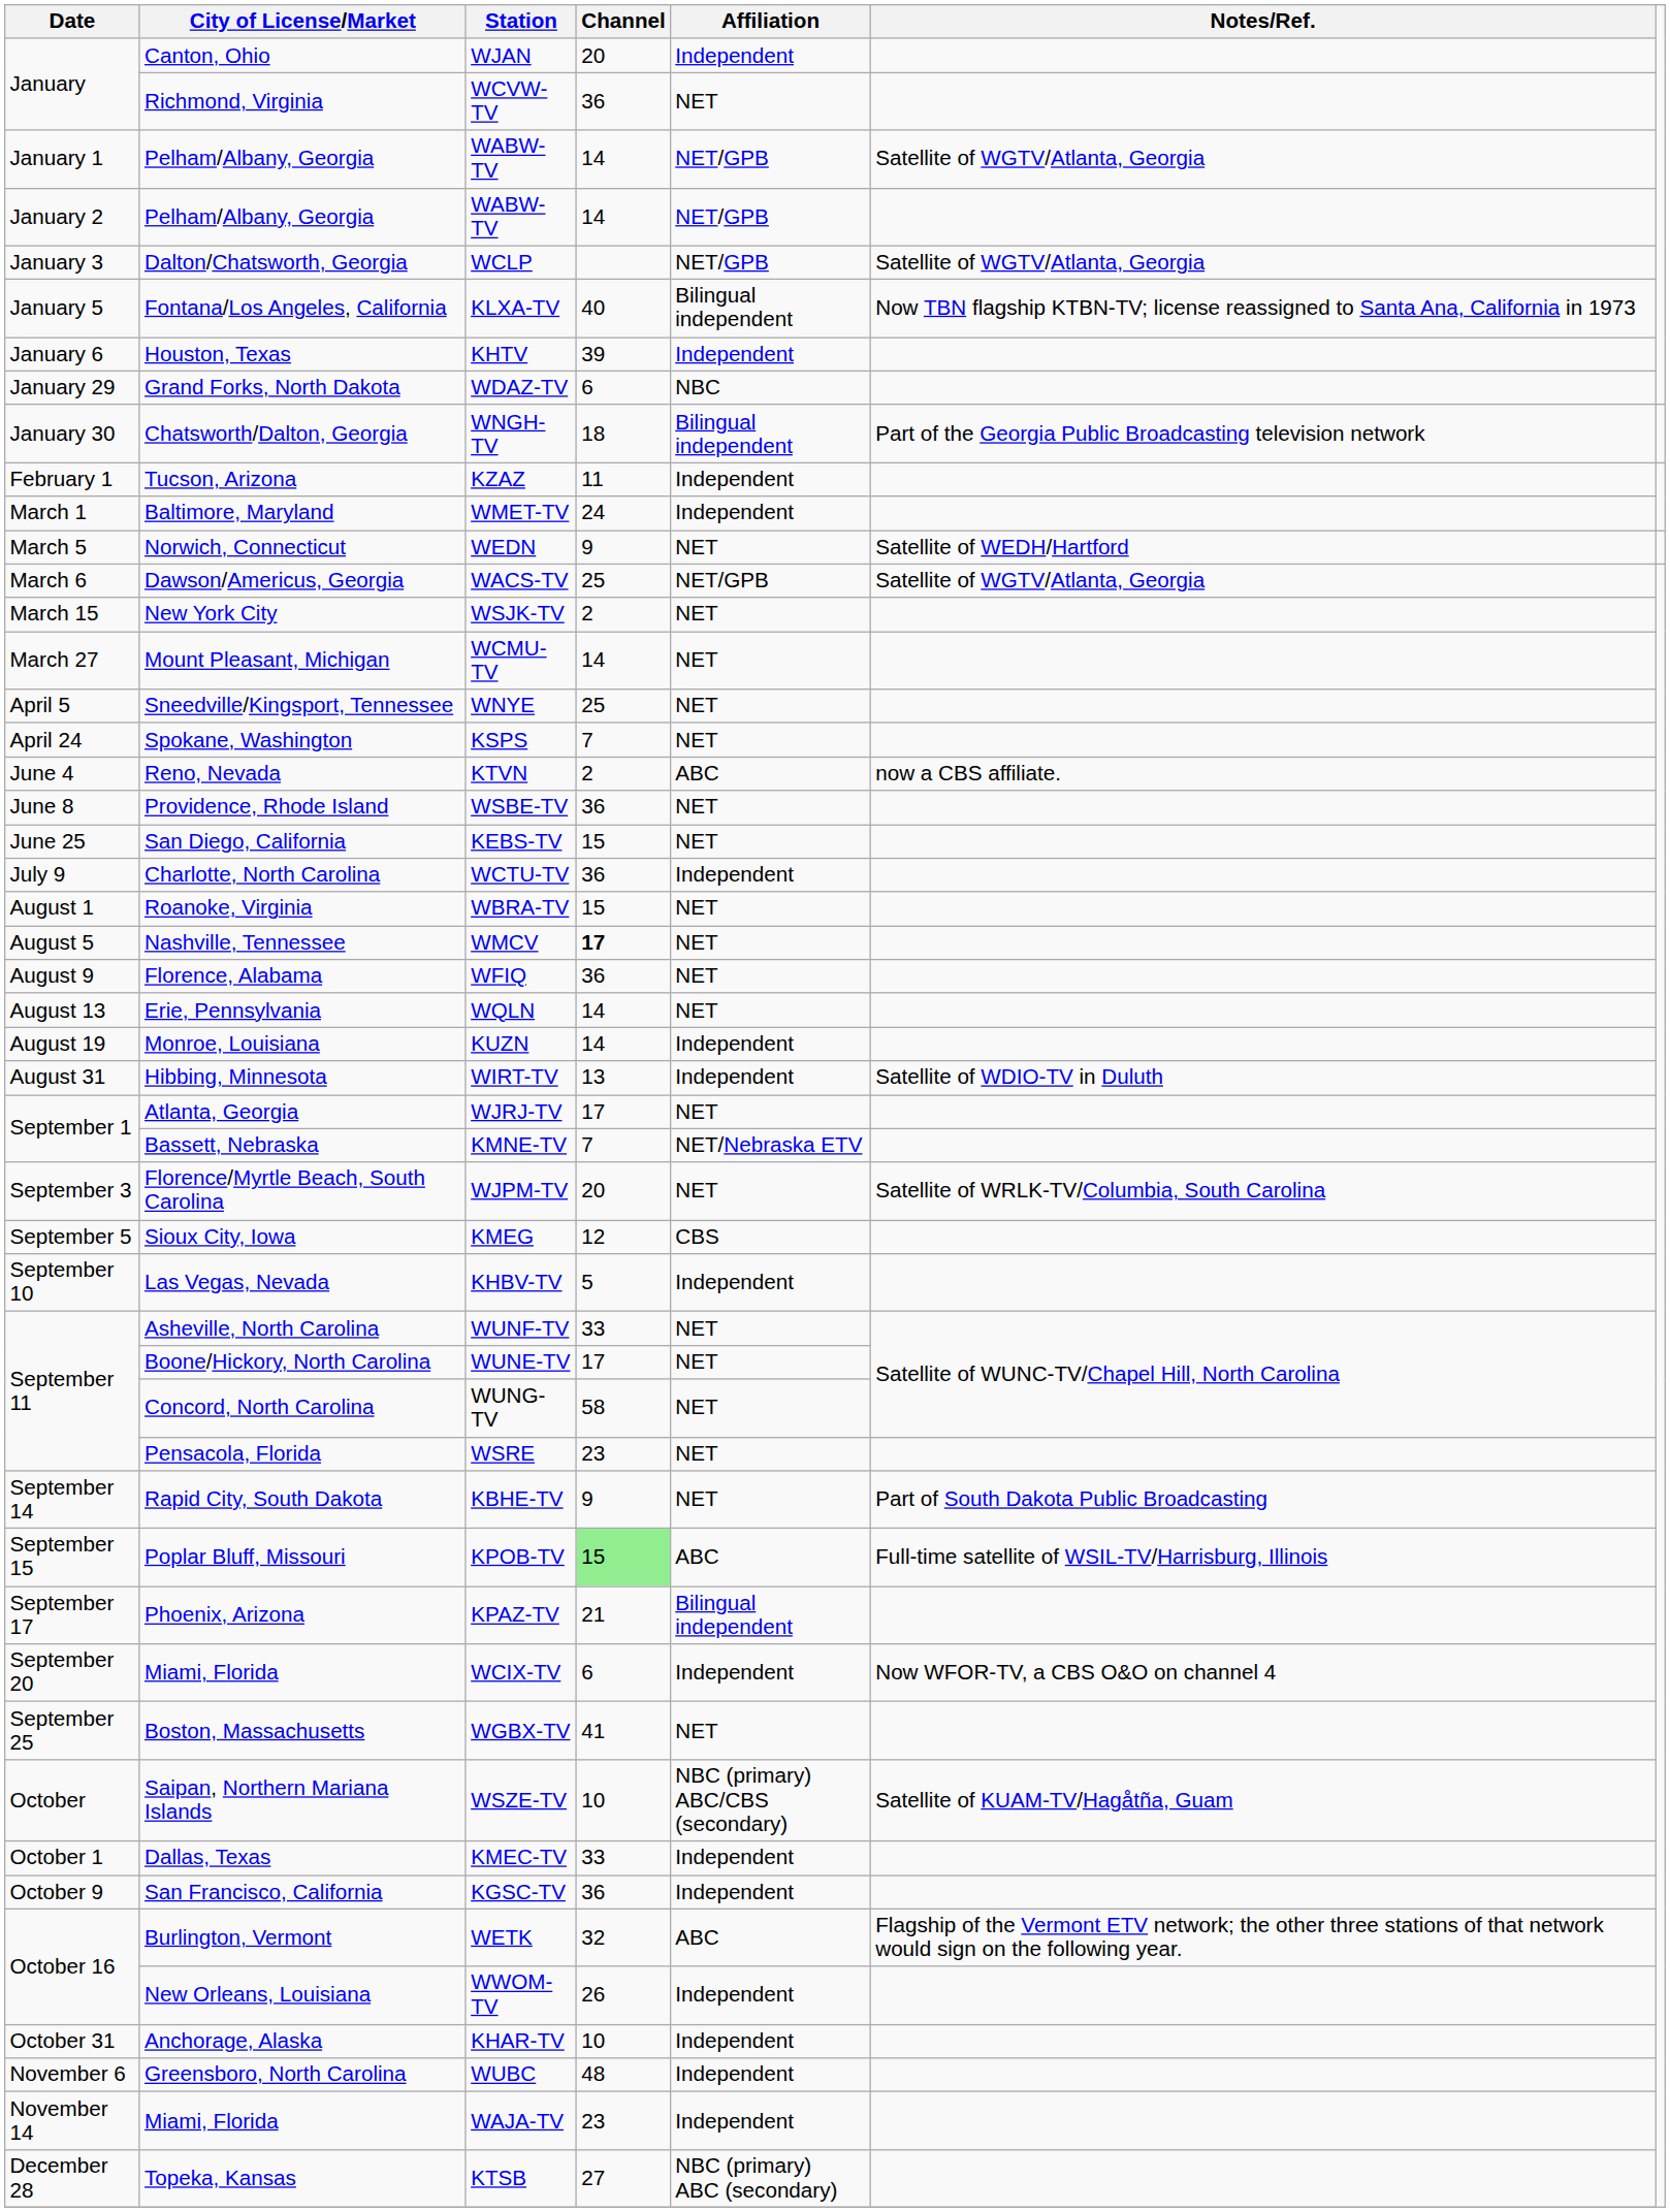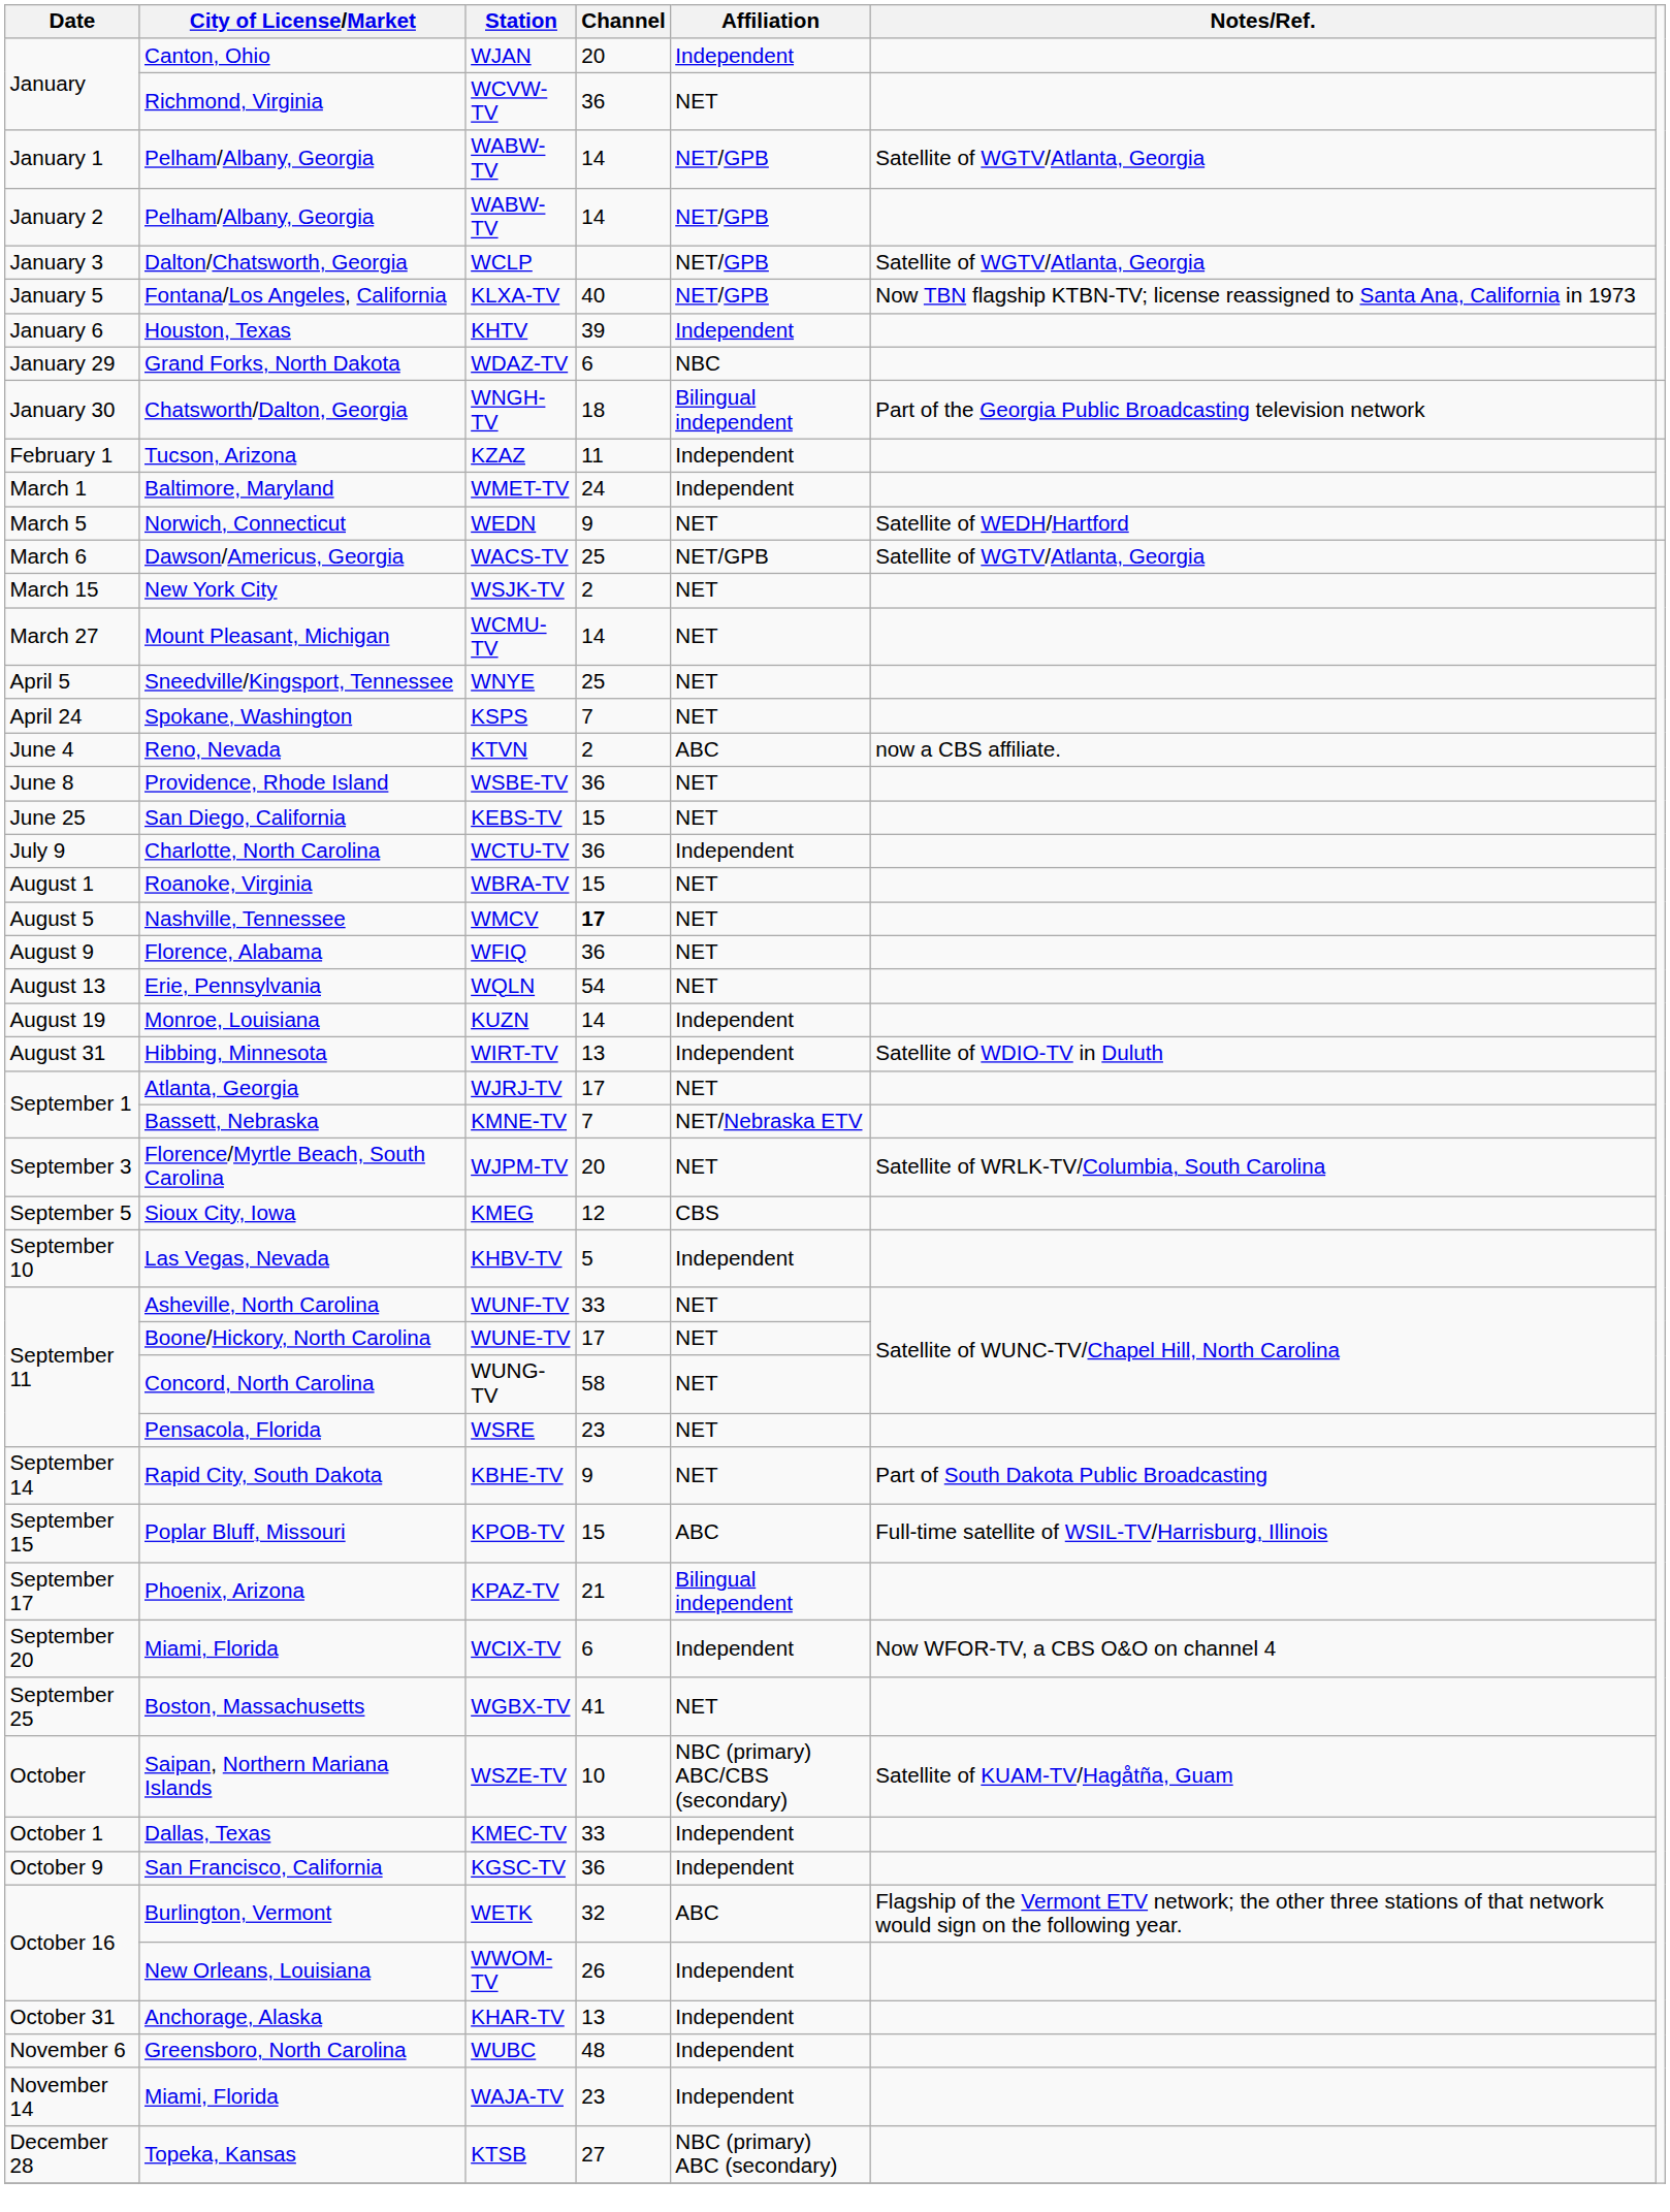KLXA-TV | Affiliation: Bilingual independent -> NET/GPB
WQLN | Channel: 14 -> 54
KPOB-TV | Channel: lightgreen background -> no background
KHAR-TV | Channel: 10 -> 13
